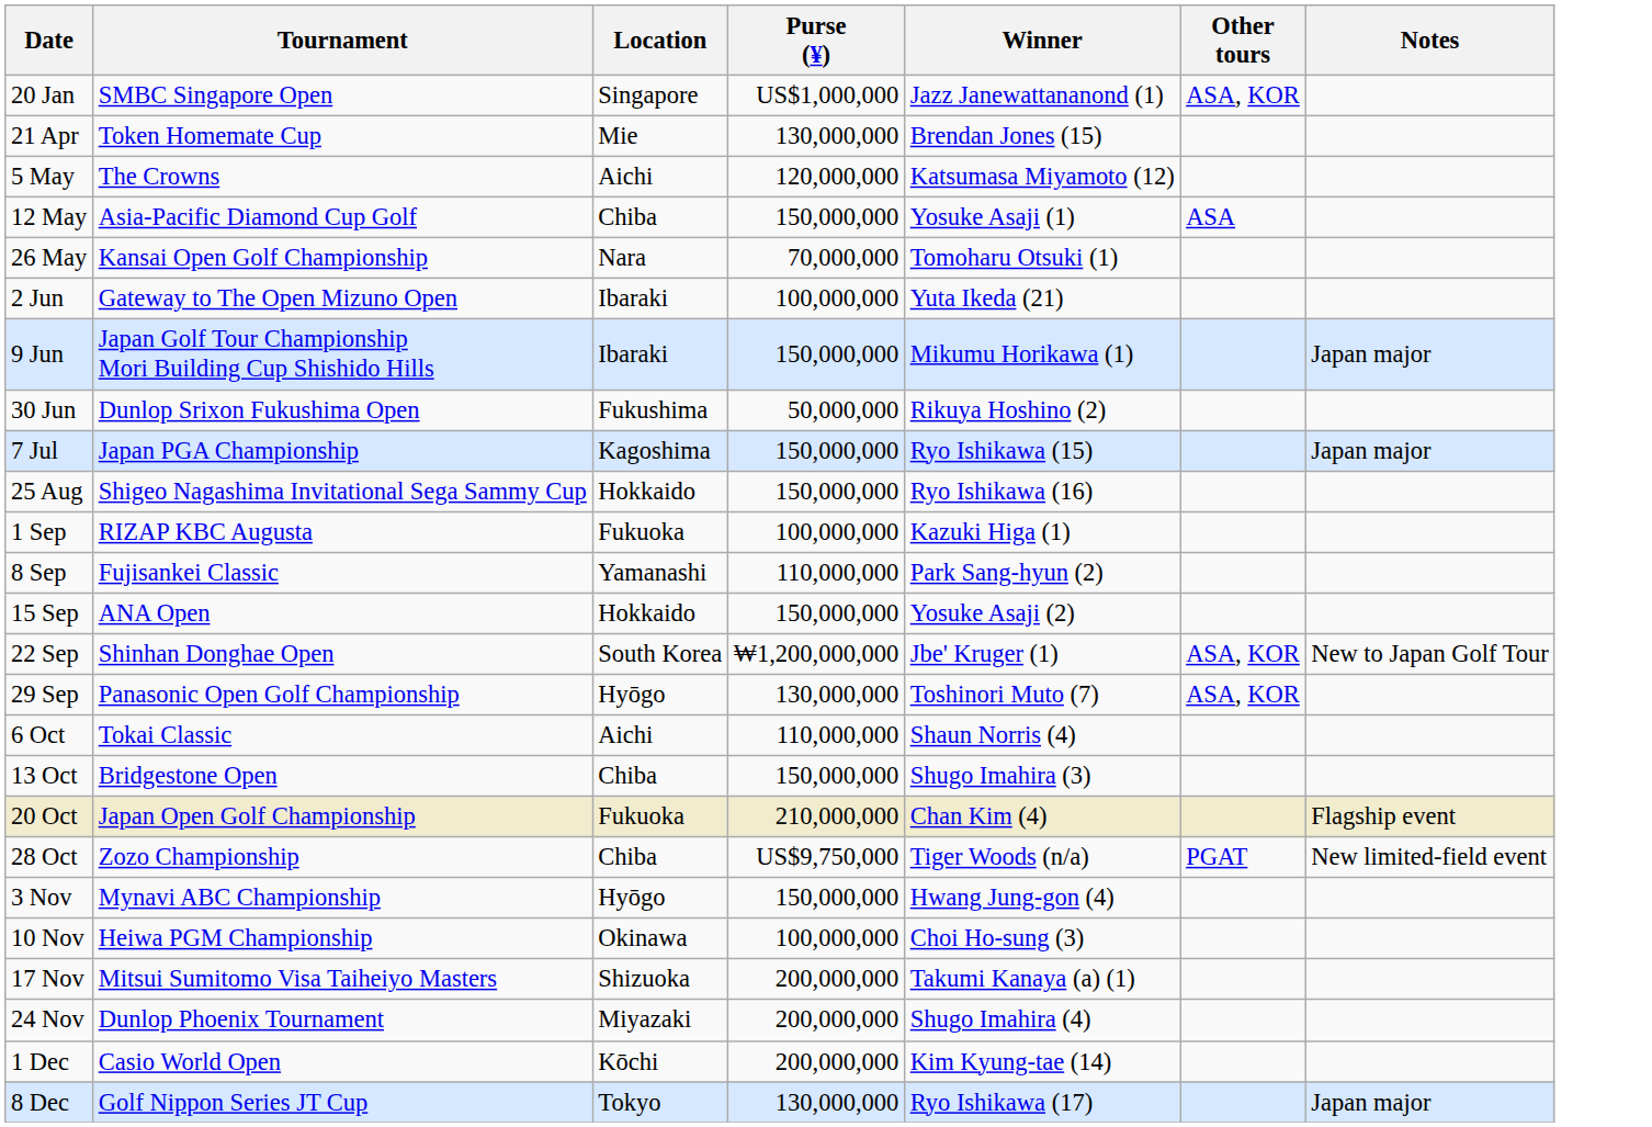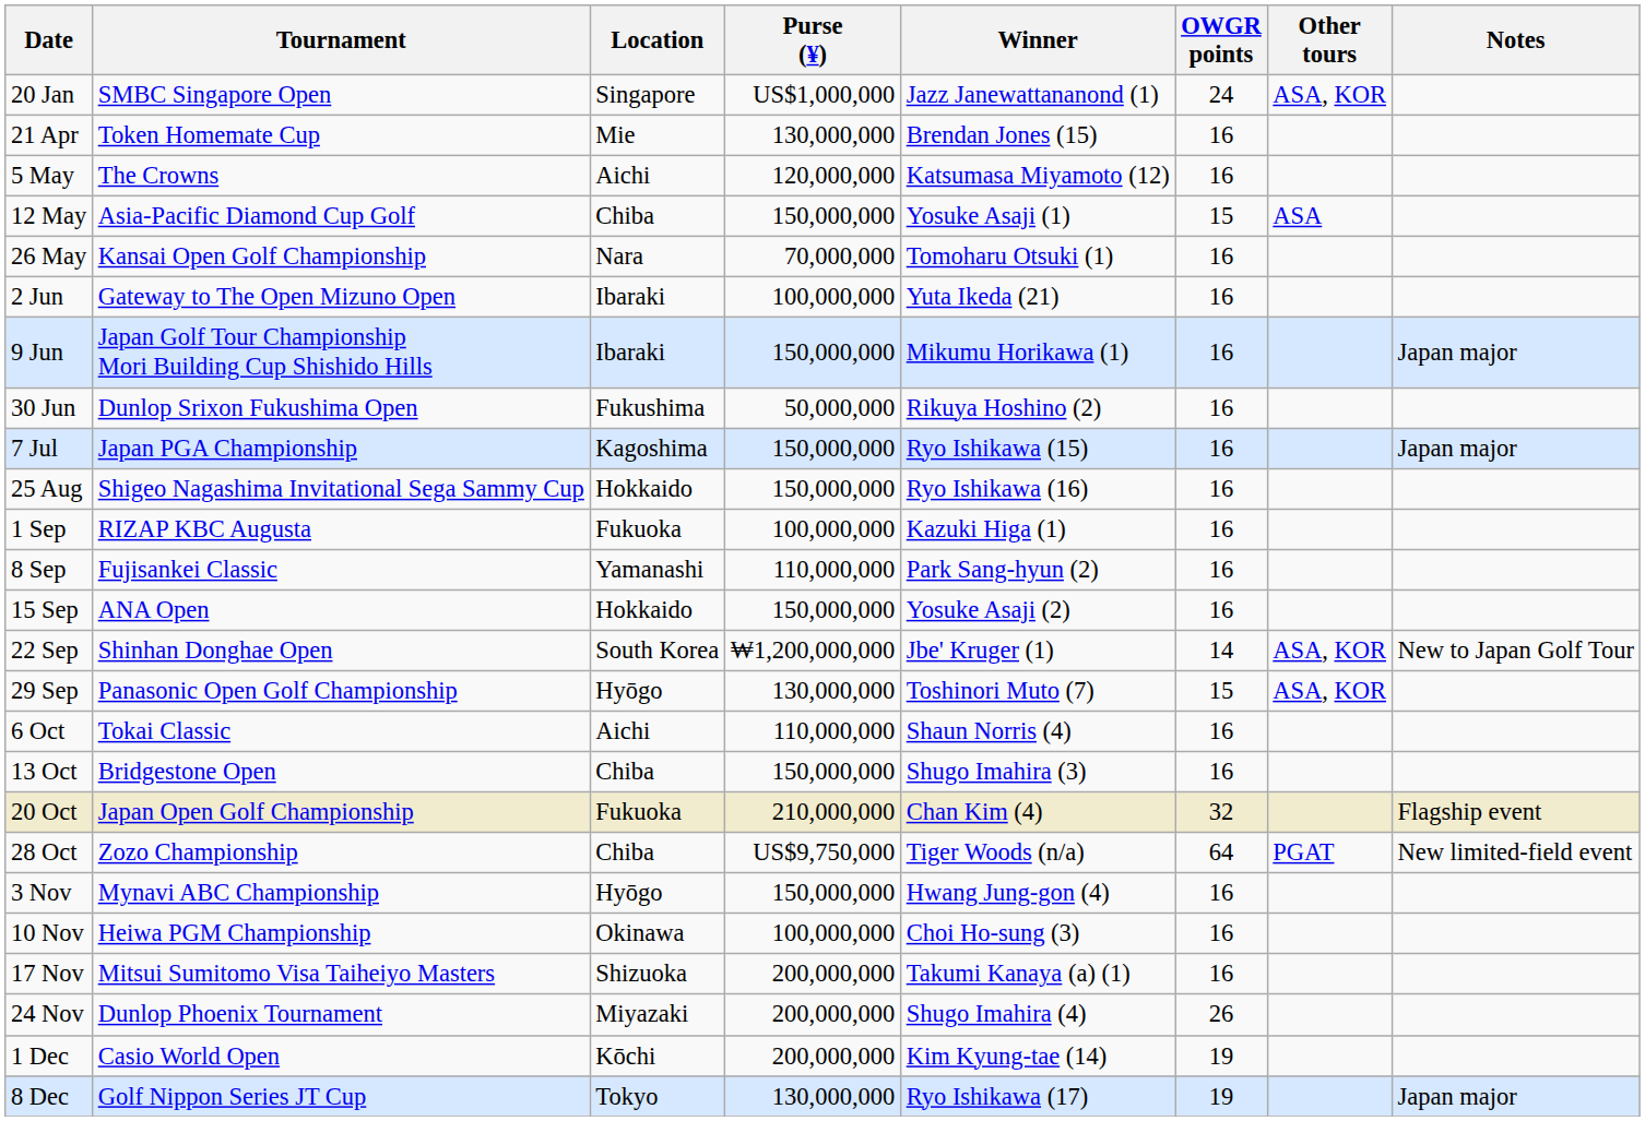+ column: OWGR points | 24 | 16 | 16 | 15 | 16 | 16 | 16 | 16 | 16 | 16 | 16 | 16 | 16 | 14 | 15 | 16 | 16 | 32 | 64 | 16 | 16 | 16 | 26 | 19 | 19
